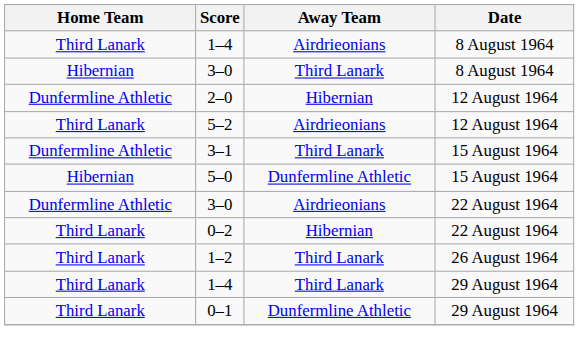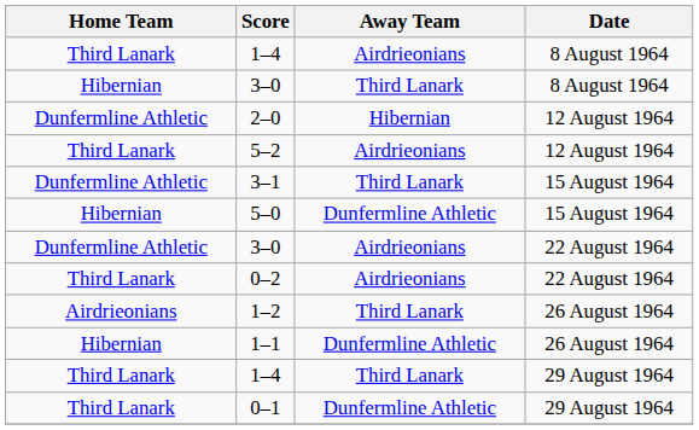0–2 | Away Team: Hibernian -> Airdrieonians
1–2 | Home Team: Third Lanark -> Airdrieonians
+ row: Hibernian | 1–1 | Dunfermline Athletic | 26 August 1964
